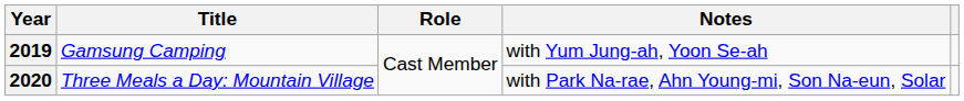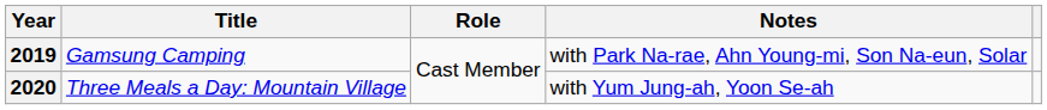2019 | Notes: with Yum Jung-ah, Yoon Se-ah -> with Park Na-rae, Ahn Young-mi, Son Na-eun, Solar
2020 | Notes: with Park Na-rae, Ahn Young-mi, Son Na-eun, Solar -> with Yum Jung-ah, Yoon Se-ah
